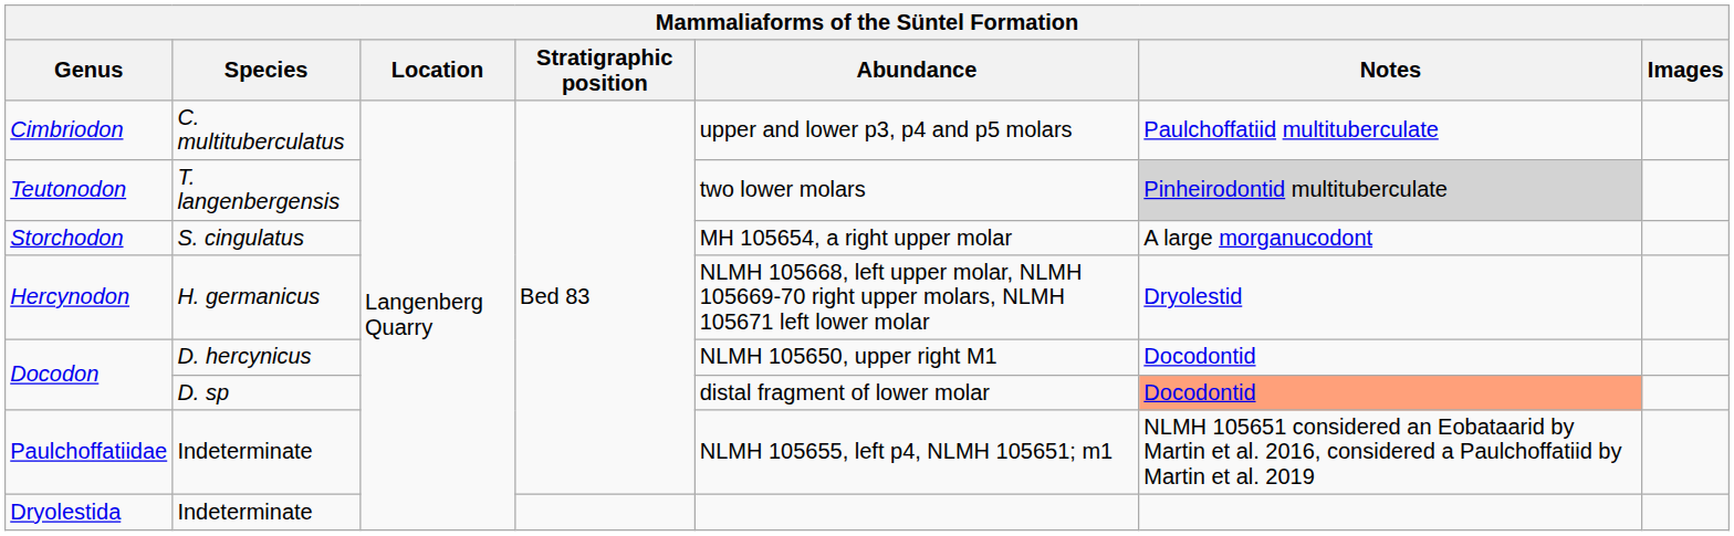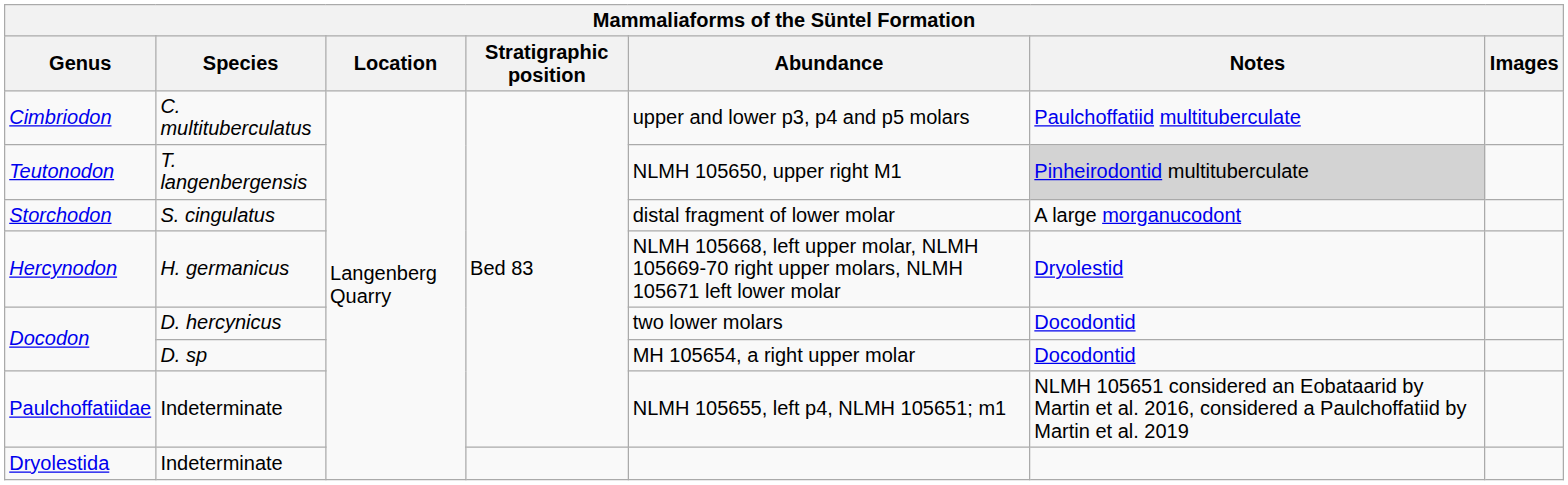Teutonodon | Abundance: two lower molars -> NLMH 105650, upper right M1
Storchodon | Abundance: MH 105654, a right upper molar -> distal fragment of lower molar
Docodon / D. hercynicus | Abundance: NLMH 105650, upper right M1 -> two lower molars
Docodon / D. sp | Abundance: distal fragment of lower molar -> MH 105654, a right upper molar
Docodon / D. sp | Notes: lightsalmon background -> no background
